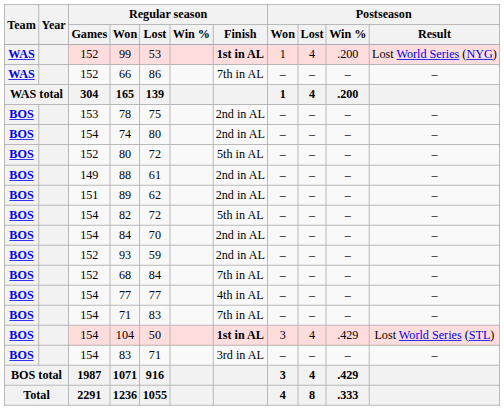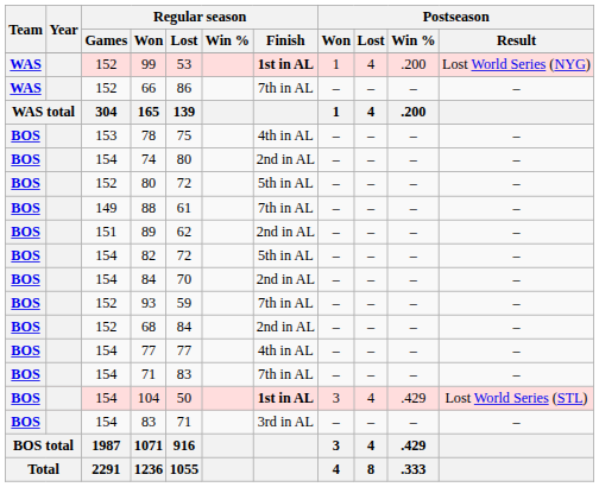78 | Regular season / Finish: 2nd in AL -> 4th in AL
88 | Regular season / Finish: 2nd in AL -> 7th in AL
93 | Regular season / Finish: 2nd in AL -> 7th in AL
68 | Regular season / Finish: 7th in AL -> 2nd in AL
